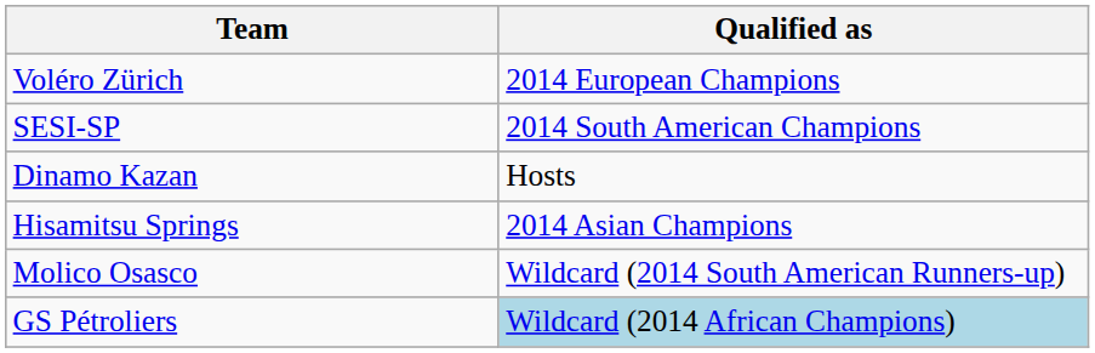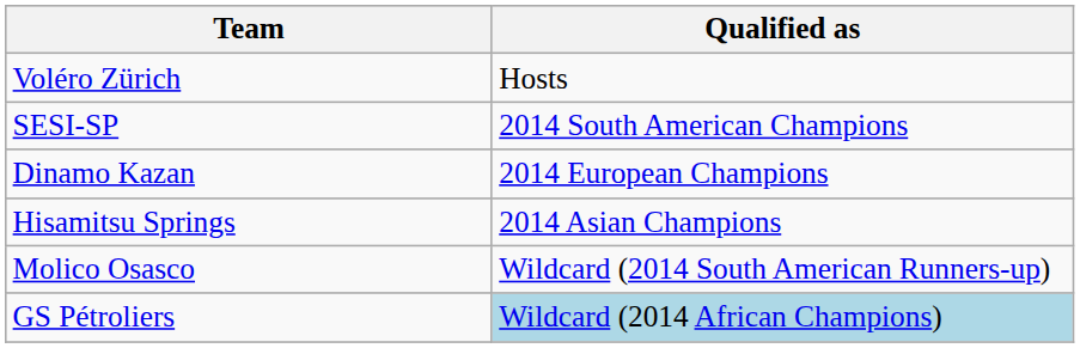Voléro Zürich | Qualified as: 2014 European Champions -> Hosts
Dinamo Kazan | Qualified as: Hosts -> 2014 European Champions
